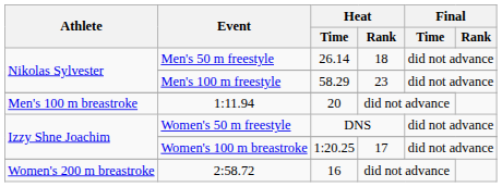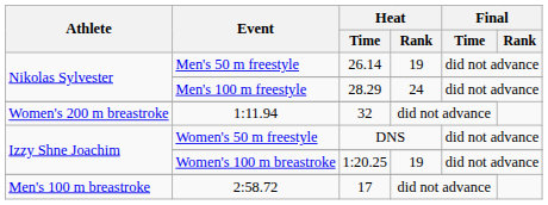Men's 50 m freestyle | Heat / Rank: 18 -> 19
Men's 100 m freestyle | Heat / Time: 58.29 -> 28.29
Men's 100 m freestyle | Heat / Rank: 23 -> 24
1:11.94 | Athlete: Men's 100 m breastroke -> Women's 200 m breastroke
1:11.94 | Heat / Time: 20 -> 32
Women's 100 m breastroke | Heat / Rank: 17 -> 19
2:58.72 | Athlete: Women's 200 m breastroke -> Men's 100 m breastroke
2:58.72 | Heat / Time: 16 -> 17
